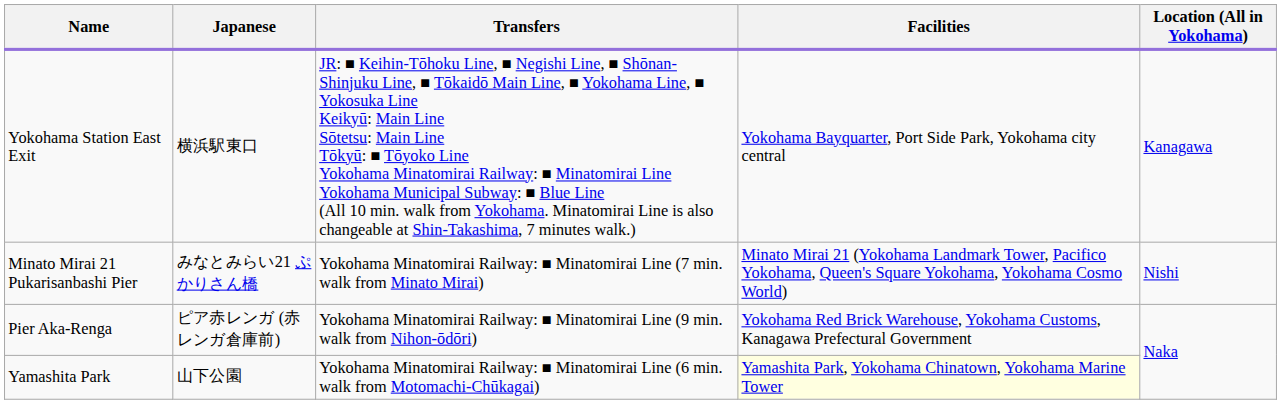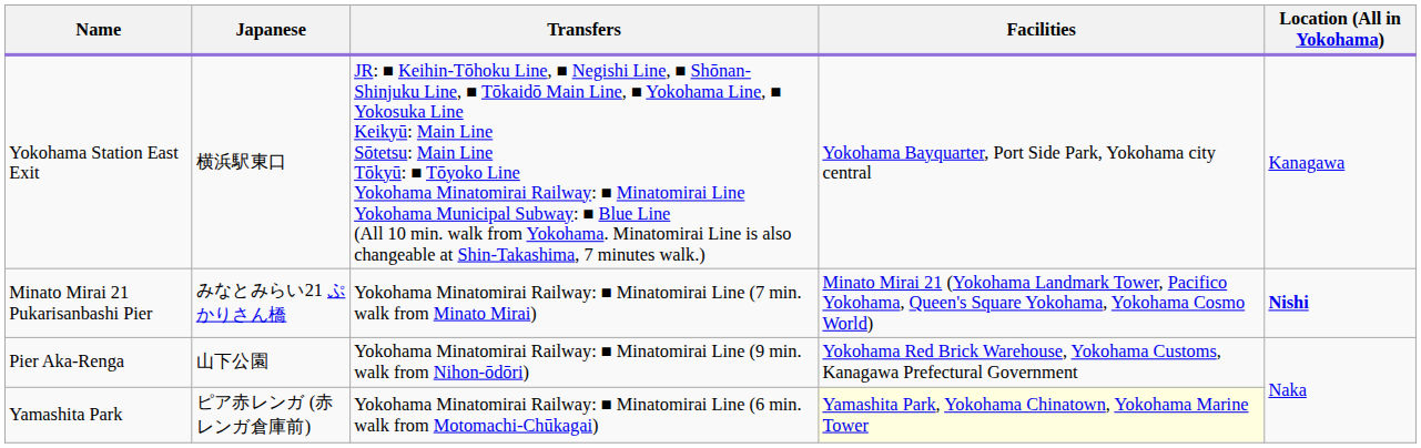Minato Mirai 21 Pukarisanbashi Pier | Location (All in Yokohama): normal -> bold
Pier Aka-Renga | Japanese: ピア赤レンガ (赤レンガ倉庫前) -> 山下公園
Yamashita Park | Japanese: 山下公園 -> ピア赤レンガ (赤レンガ倉庫前)
